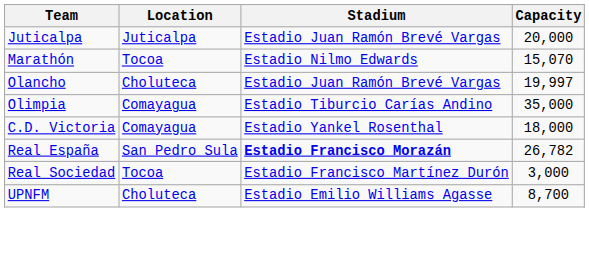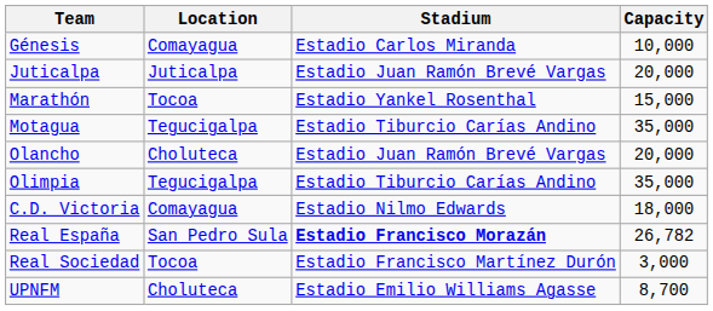+ row: Génesis | Comayagua | Estadio Carlos Miranda | 10,000
Marathón | Stadium: Estadio Nilmo Edwards -> Estadio Yankel Rosenthal
Marathón | Capacity: 15,070 -> 15,000
+ row: Motagua | Tegucigalpa | Estadio Tiburcio Carías Andino | 35,000
Olancho | Capacity: 19,997 -> 20,000
Olimpia | Location: Comayagua -> Tegucigalpa
C.D. Victoria | Stadium: Estadio Yankel Rosenthal -> Estadio Nilmo Edwards
